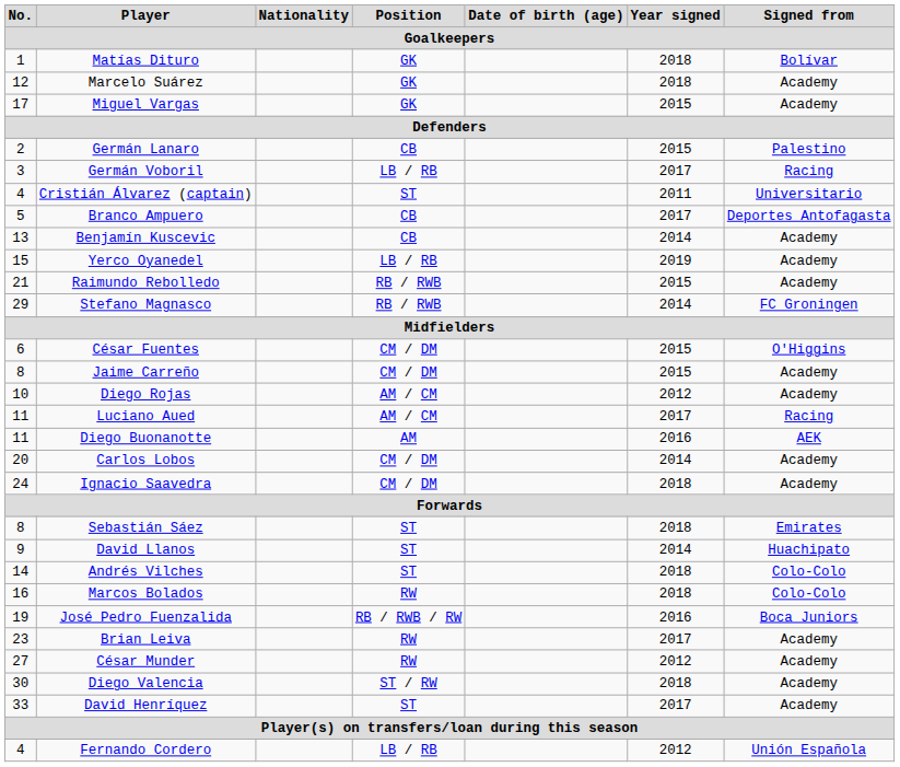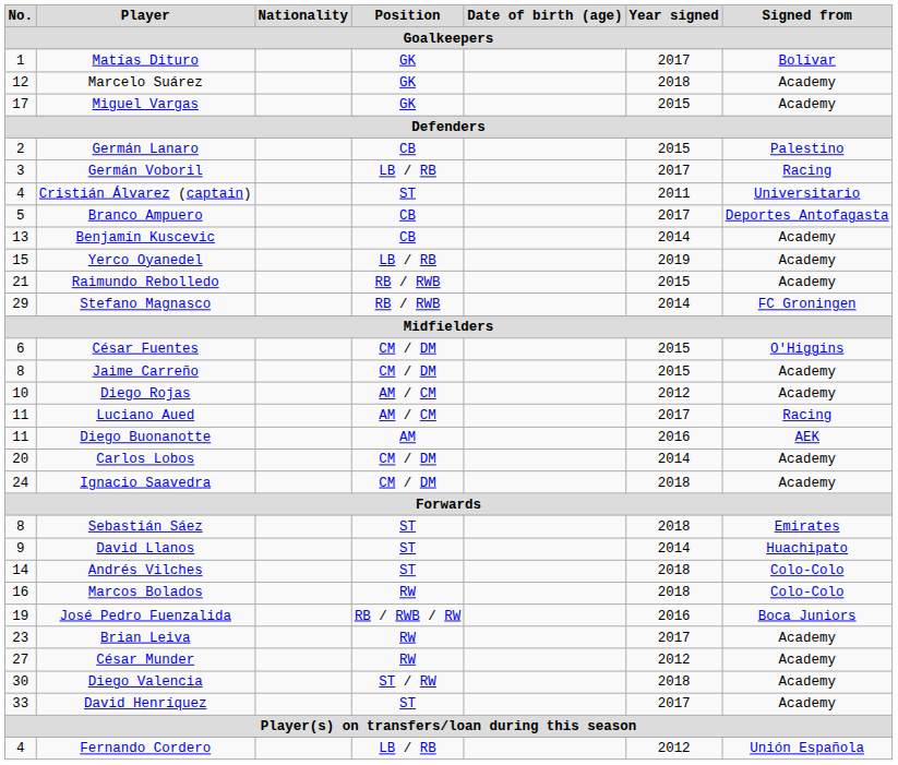Matías Dituro | Year signed: 2018 -> 2017
